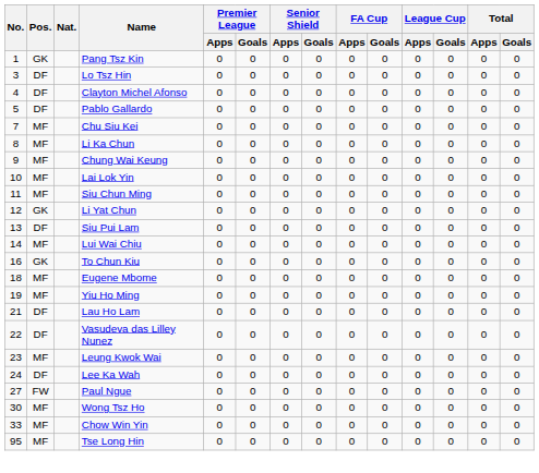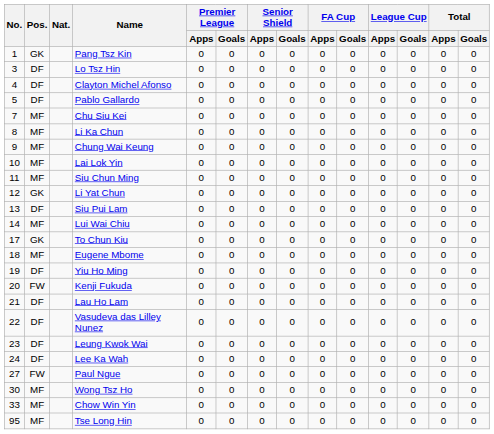To Chun Kiu | No.: 16 -> 17
Yiu Ho Ming | Pos.: MF -> DF
+ row: 20 | FW | Kenji Fukuda | 0 | 0 | 0 | 0 | 0 | 0 | 0 | 0 | 0 | 0
Leung Kwok Wai | Pos.: MF -> DF
